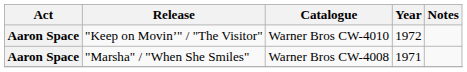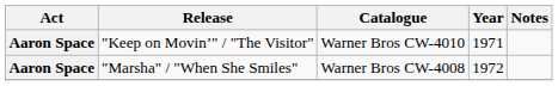"Keep on Movin’" / "The Visitor" | Year: 1972 -> 1971
"Marsha" / "When She Smiles" | Year: 1971 -> 1972
